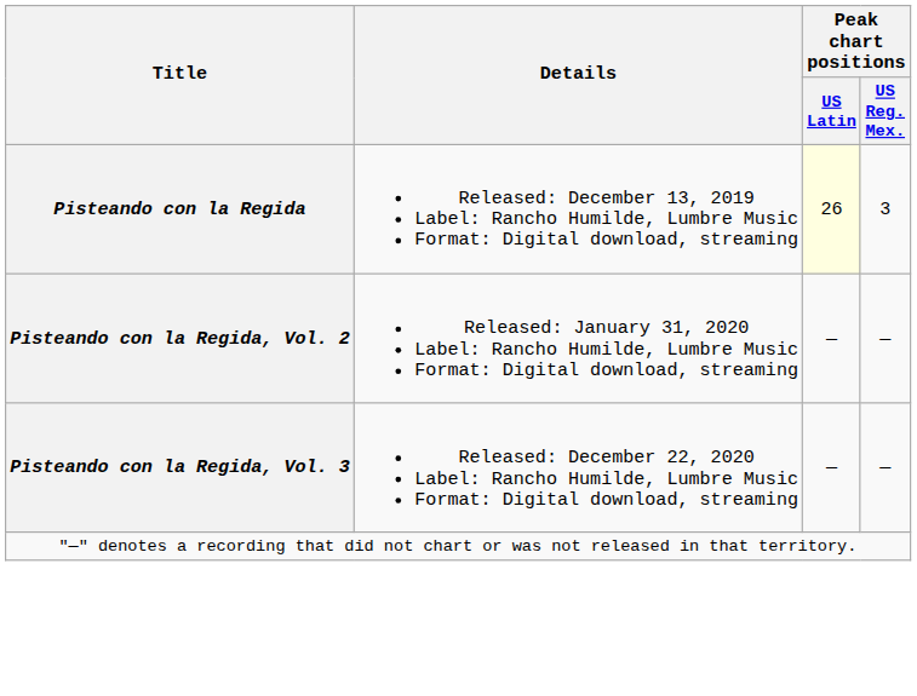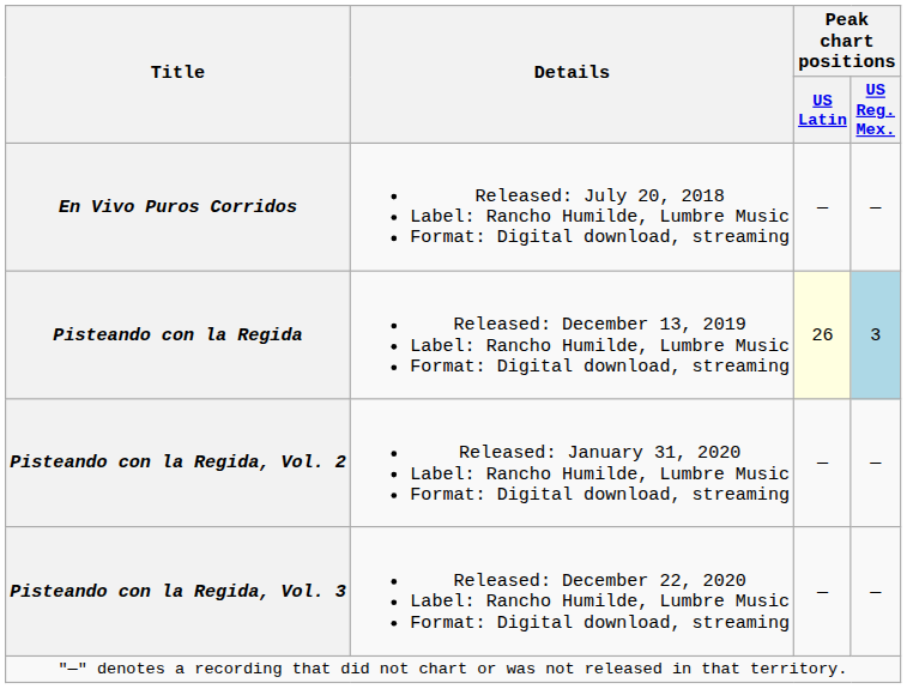+ row: En Vivo Puros Corridos | Released: July 20, 2018 Label: Rancho Humilde, Lumbre Music Format: Digital download, streaming | — | —
Pisteando con la Regida | Peak chart positions / US Reg. Mex.: no background -> lightblue background
